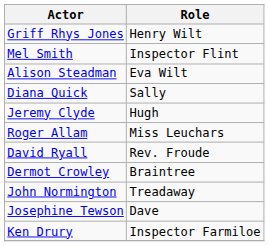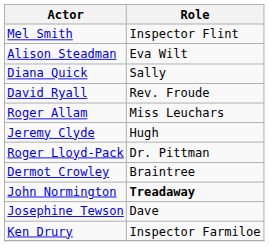- row: Griff Rhys Jones | Henry Wilt
rows swapped: Jeremy Clyde <-> David Ryall
+ row: Roger Lloyd-Pack | Dr. Pittman
John Normington | Role: normal -> bold
